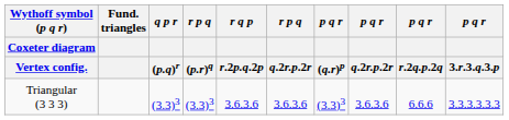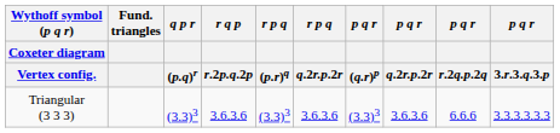columns swapped: r q p / r.2p.q.2p <-> r p q / (p.r)q
